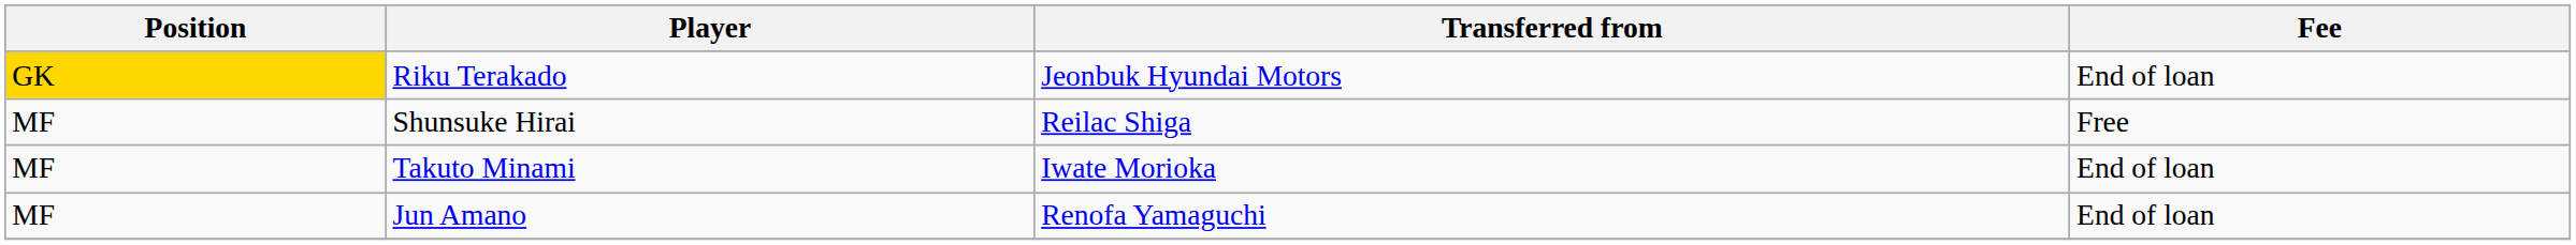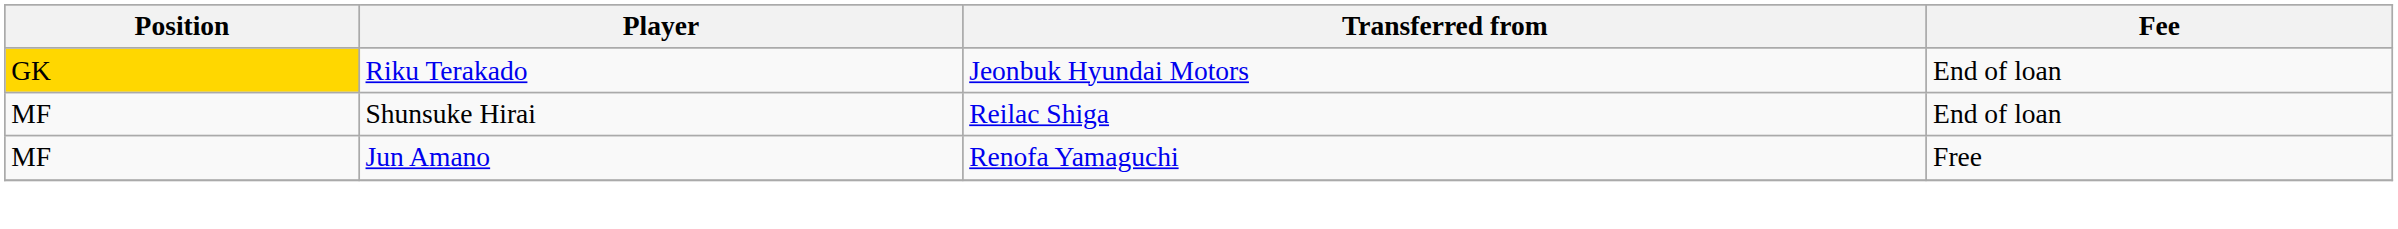Shunsuke Hirai | Fee: Free -> End of loan
- row: MF | Takuto Minami | Iwate Morioka | End of loan
Jun Amano | Fee: End of loan -> Free
